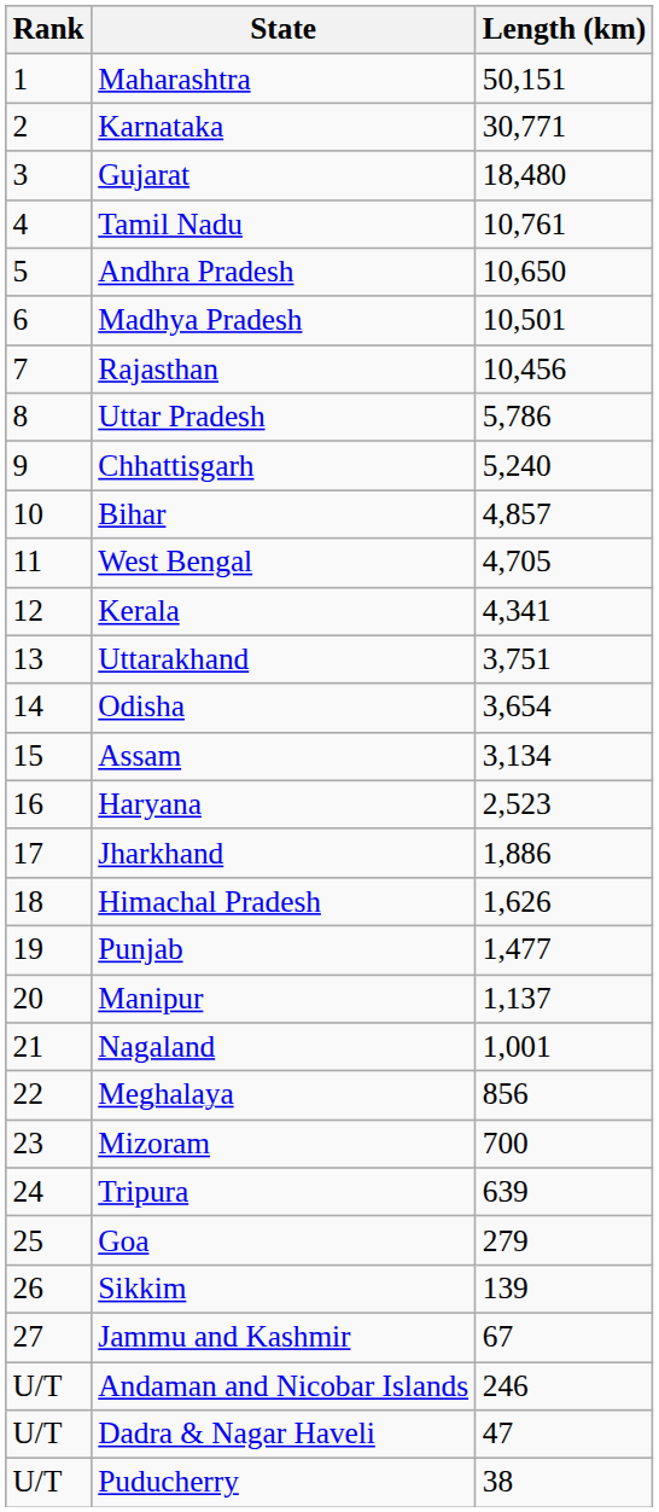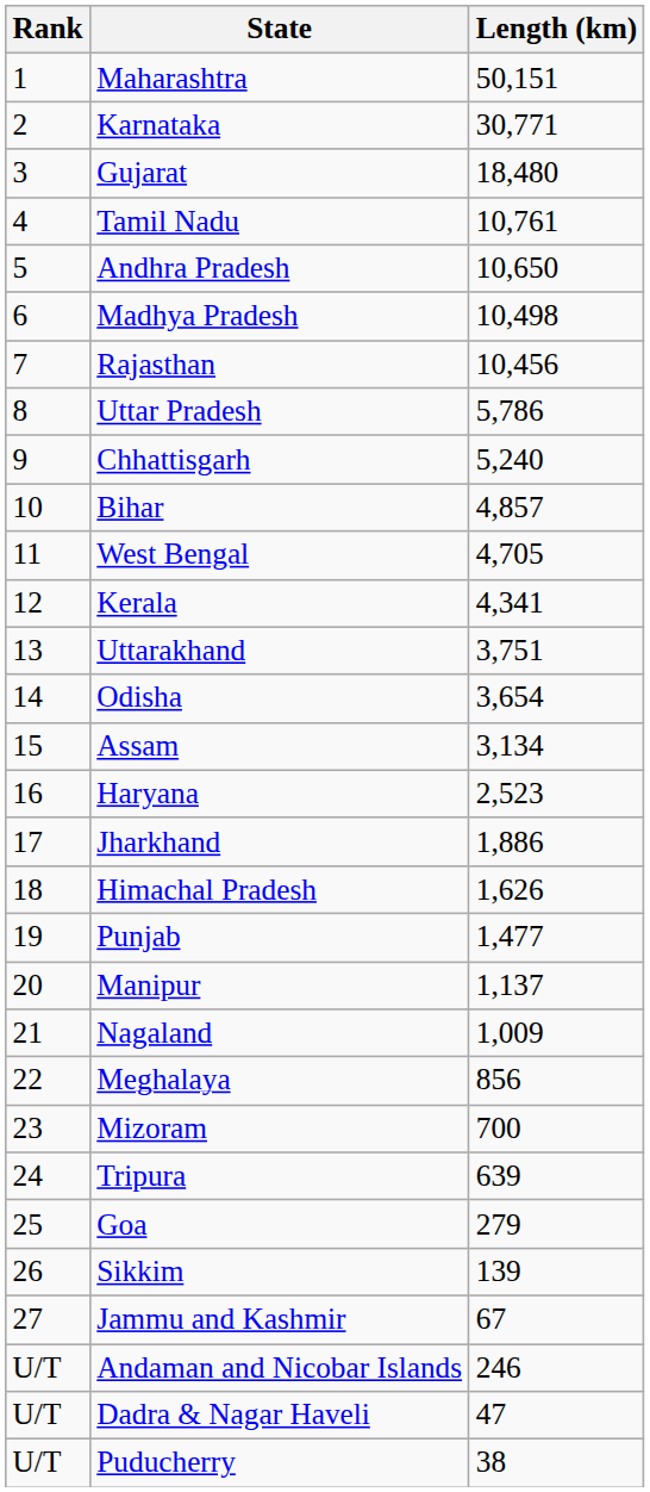Madhya Pradesh | Length (km): 10,501 -> 10,498
Nagaland | Length (km): 1,001 -> 1,009
